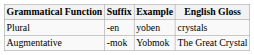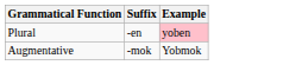- column: English Gloss | crystals | The Great Crystal
Plural | Example: no background -> pink background
